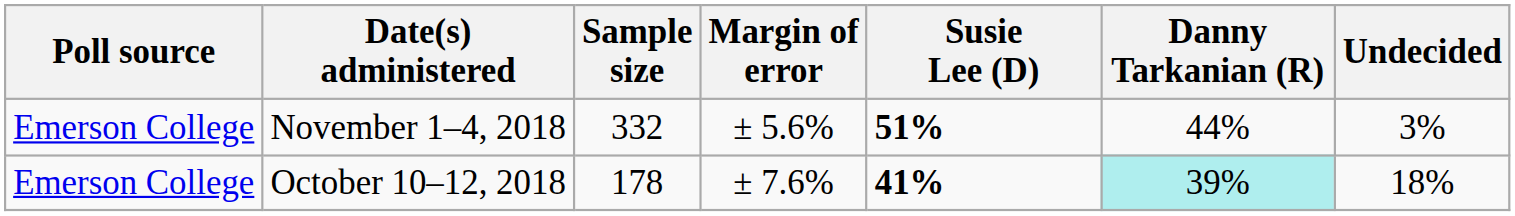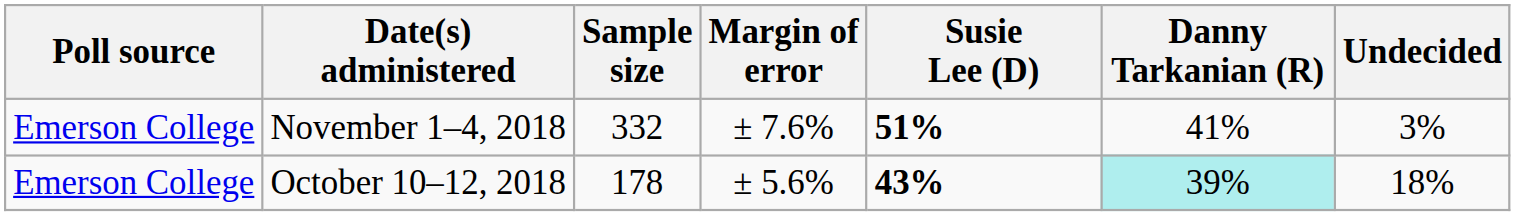November 1–4, 2018 | Margin of error: ± 5.6% -> ± 7.6%
November 1–4, 2018 | Danny Tarkanian (R): 44% -> 41%
October 10–12, 2018 | Margin of error: ± 7.6% -> ± 5.6%
October 10–12, 2018 | Susie Lee (D): 41% -> 43%
